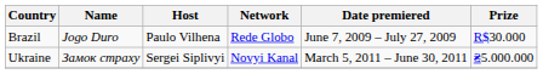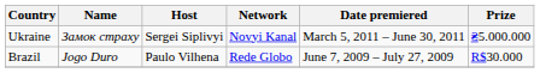rows swapped: Brazil <-> Ukraine
